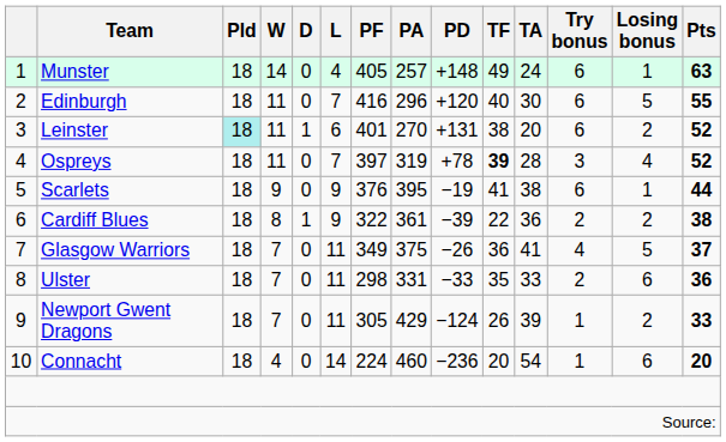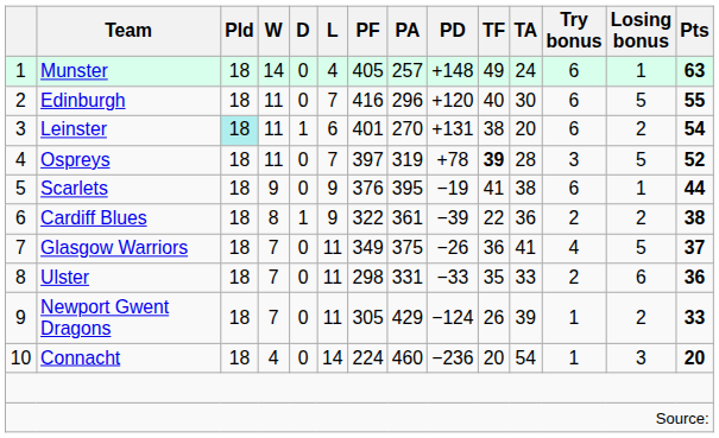Leinster | Pts: 52 -> 54
Ospreys | Losing bonus: 4 -> 5
Connacht | Losing bonus: 6 -> 3
